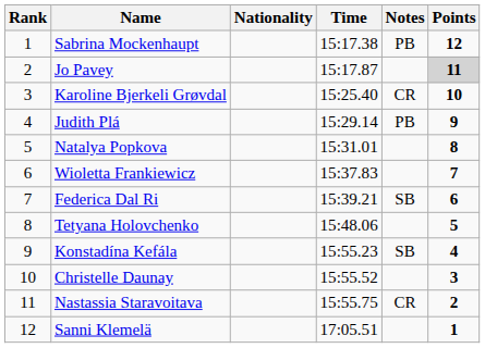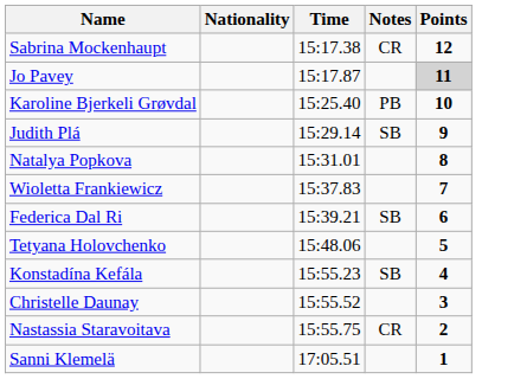- column: Rank | 1 | 2 | 3 | 4 | 5 | 6 | 7 | 8 | 9 | 10 | 11 | 12
Sabrina Mockenhaupt | Notes: PB -> CR
Karoline Bjerkeli Grøvdal | Notes: CR -> PB
Judith Plá | Notes: PB -> SB
